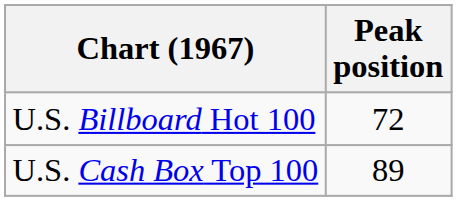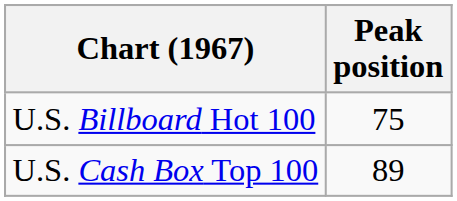U.S. Billboard Hot 100 | Peak position: 72 -> 75
